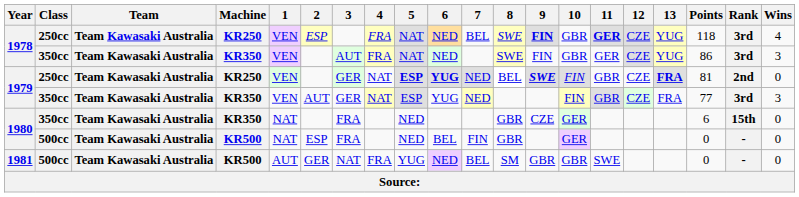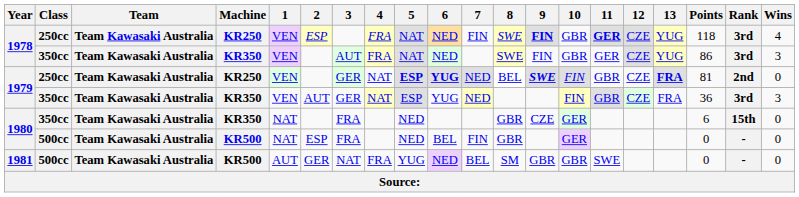1978 / 250cc | 7: BEL -> FIN
1979 / 350cc | Points: 77 -> 36
